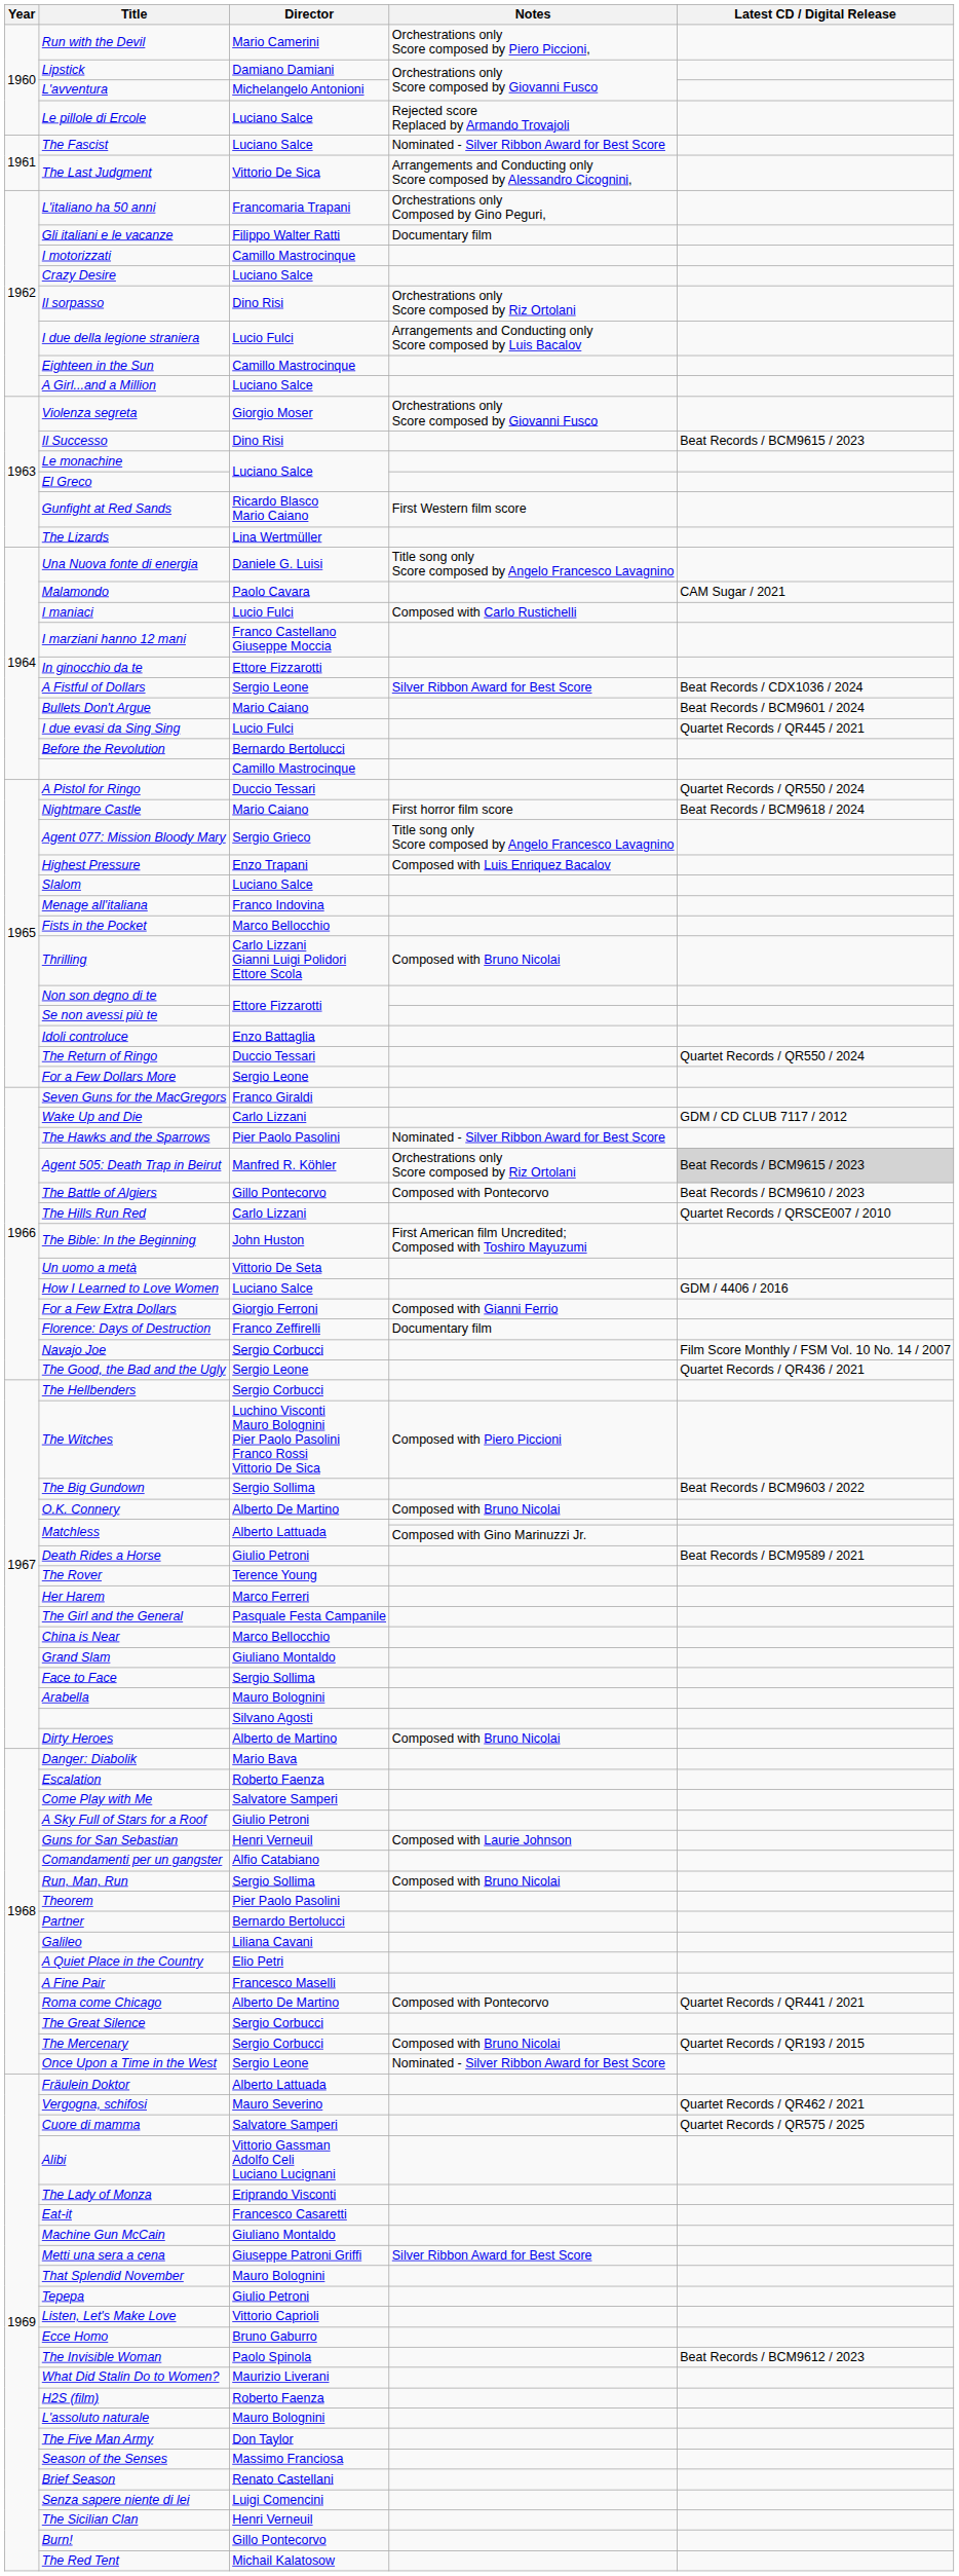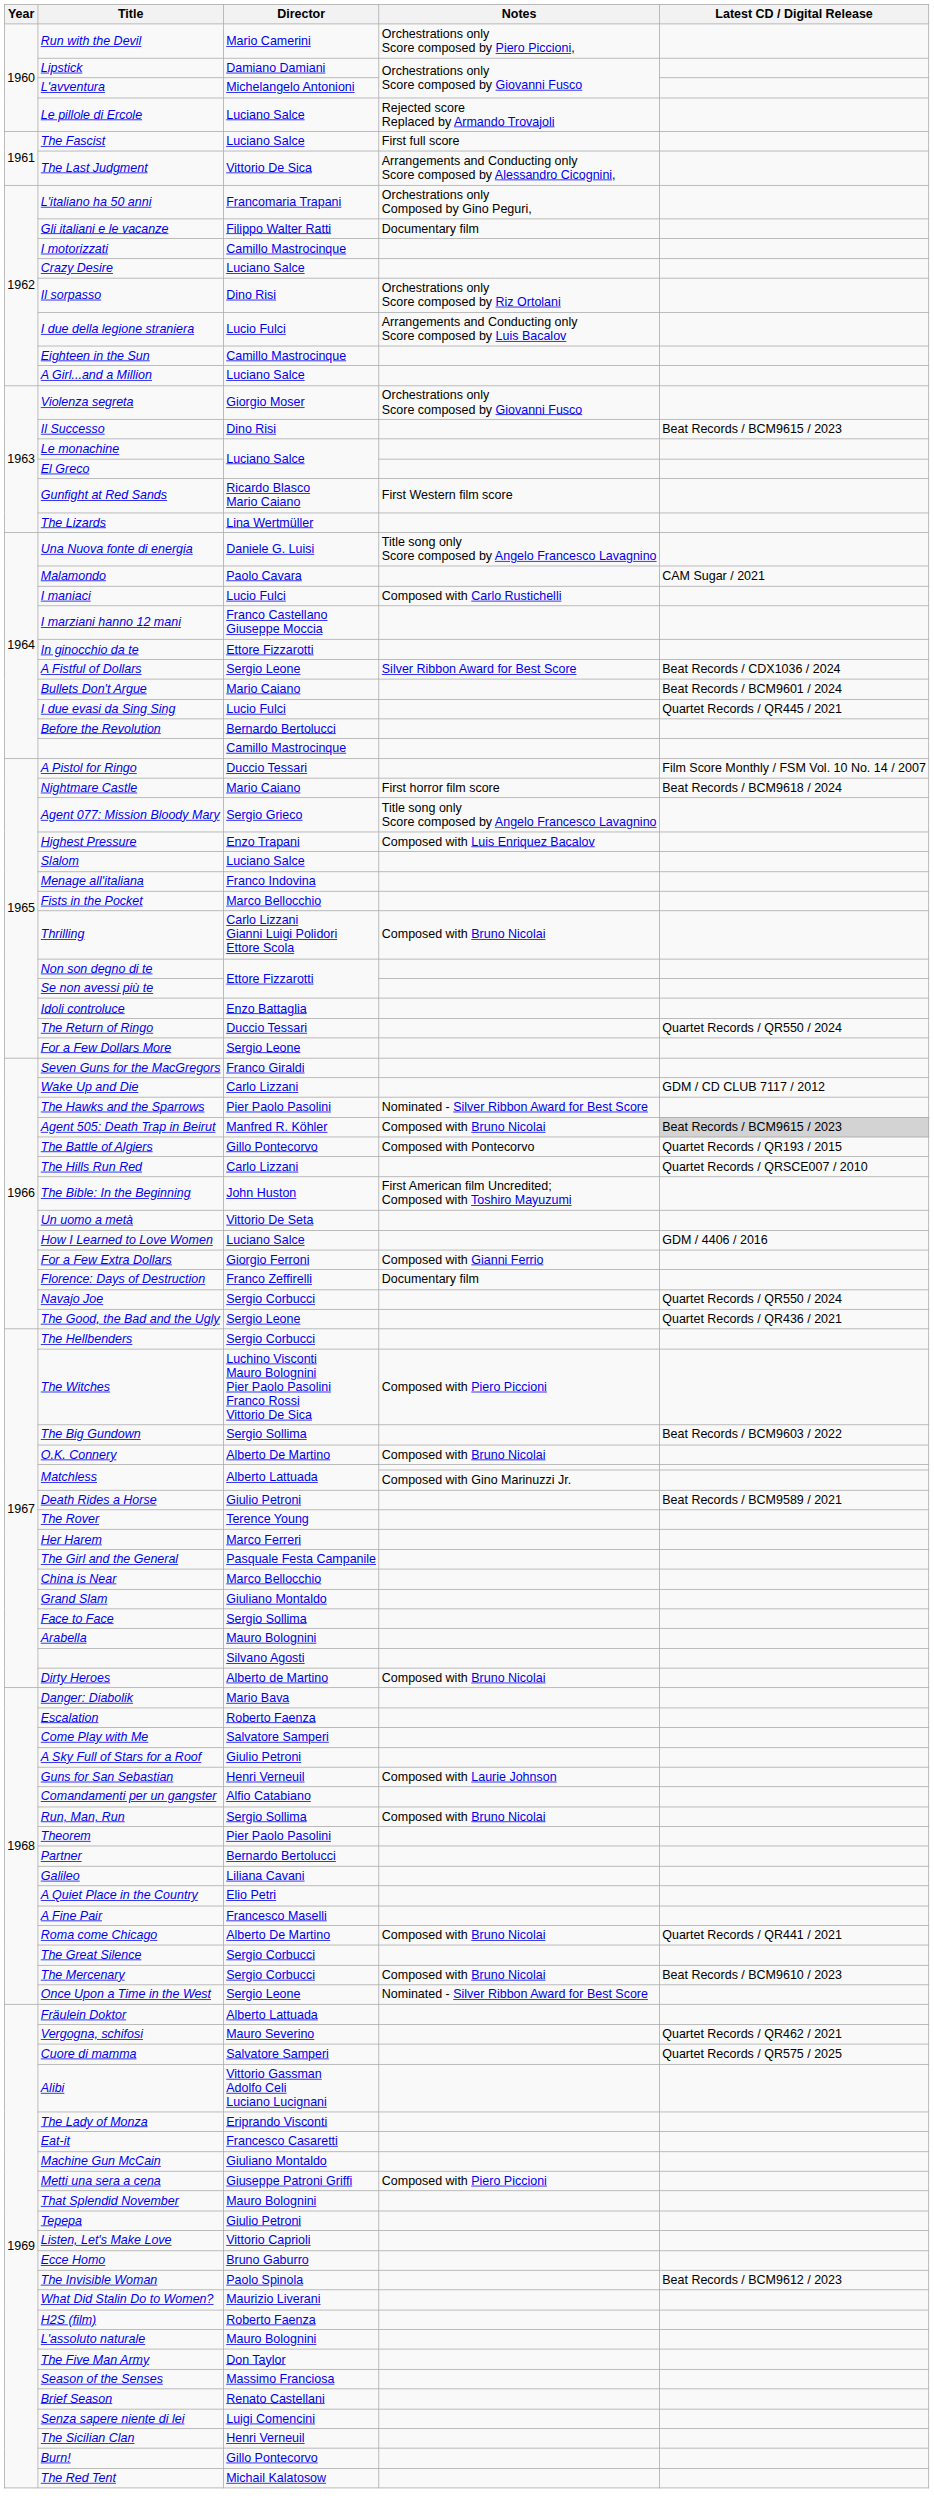The Fascist | Notes: Nominated - Silver Ribbon Award for Best Score -> First full score
A Pistol for Ringo | Latest CD / Digital Release: Quartet Records / QR550 / 2024 -> Film Score Monthly / FSM Vol. 10 No. 14 / 2007
Agent 505: Death Trap in Beirut | Notes: Orchestrations only Score composed by Riz Ortolani -> Composed with Bruno Nicolai
The Battle of Algiers | Latest CD / Digital Release: Beat Records / BCM9610 / 2023 -> Quartet Records / QR193 / 2015
Navajo Joe | Latest CD / Digital Release: Film Score Monthly / FSM Vol. 10 No. 14 / 2007 -> Quartet Records / QR550 / 2024
Roma come Chicago | Notes: Composed with Pontecorvo -> Composed with Bruno Nicolai
The Mercenary | Latest CD / Digital Release: Quartet Records / QR193 / 2015 -> Beat Records / BCM9610 / 2023
Metti una sera a cena | Notes: Silver Ribbon Award for Best Score -> Composed with Piero Piccioni
